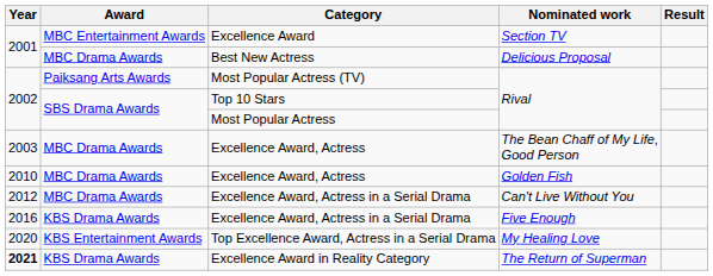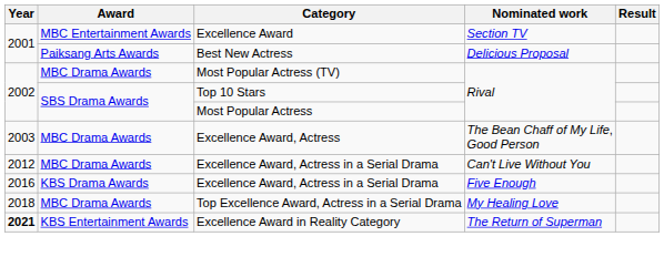Best New Actress | Award: MBC Drama Awards -> Paiksang Arts Awards
Most Popular Actress (TV) | Award: Paiksang Arts Awards -> MBC Drama Awards
- row: 2010 | MBC Drama Awards | Excellence Award, Actress | Golden Fish
Top Excellence Award, Actress in a Serial Drama | Year: 2020 -> 2018
Top Excellence Award, Actress in a Serial Drama | Award: KBS Entertainment Awards -> MBC Drama Awards
Excellence Award in Reality Category | Award: KBS Drama Awards -> KBS Entertainment Awards
